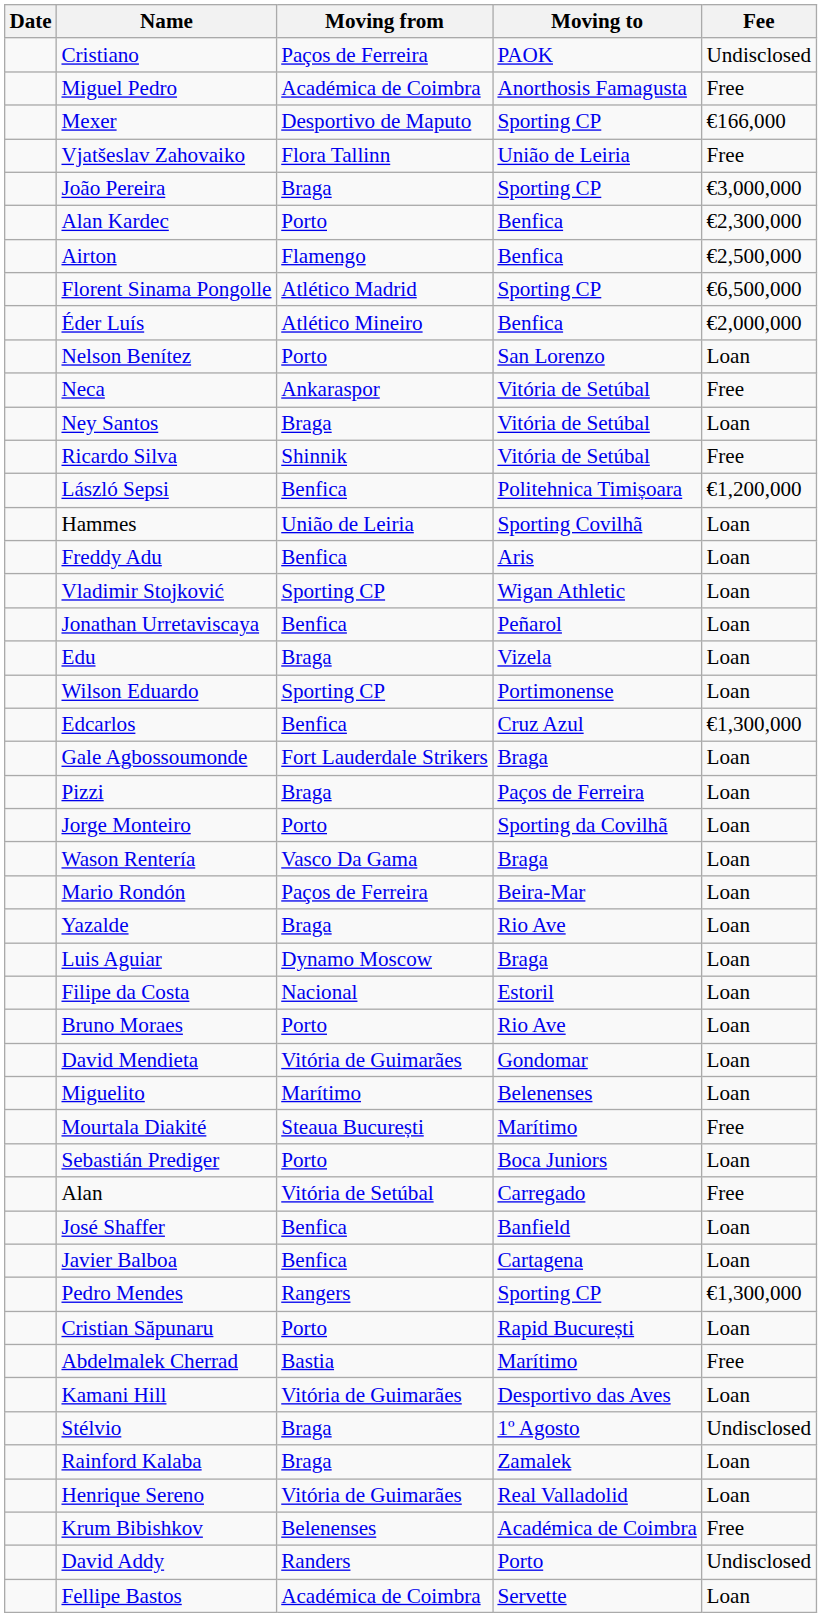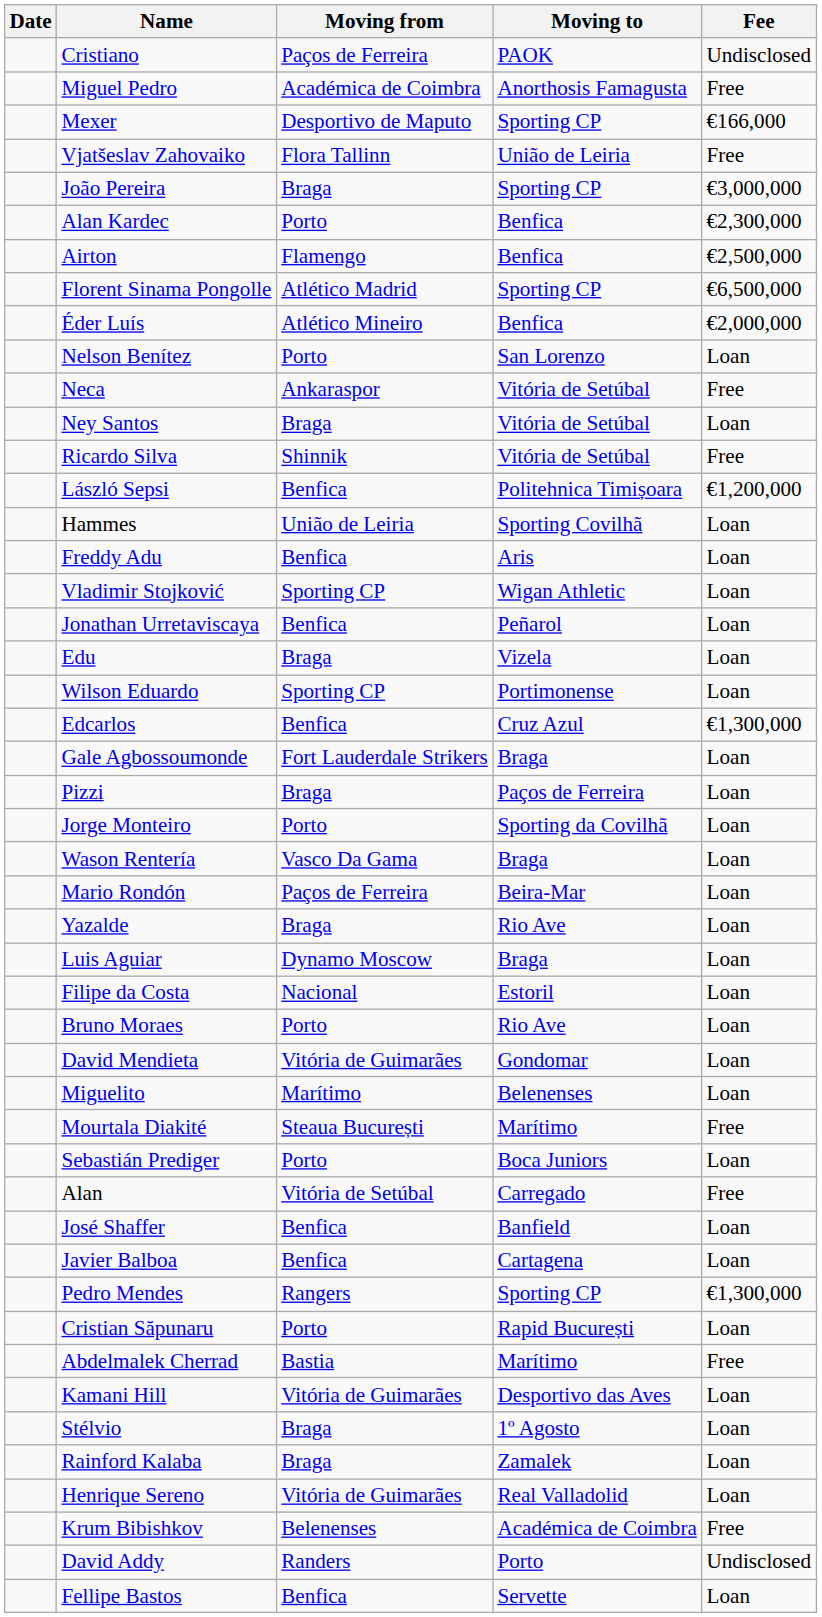Stélvio | Fee: Undisclosed -> Loan
Fellipe Bastos | Moving from: Académica de Coimbra -> Benfica
